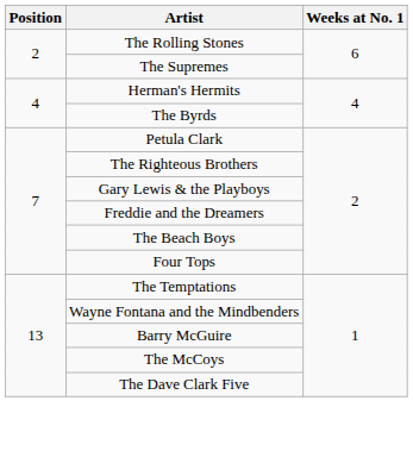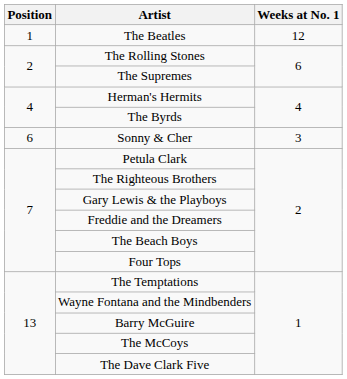+ row: 1 | The Beatles | 12
+ row: 6 | Sonny & Cher | 3
